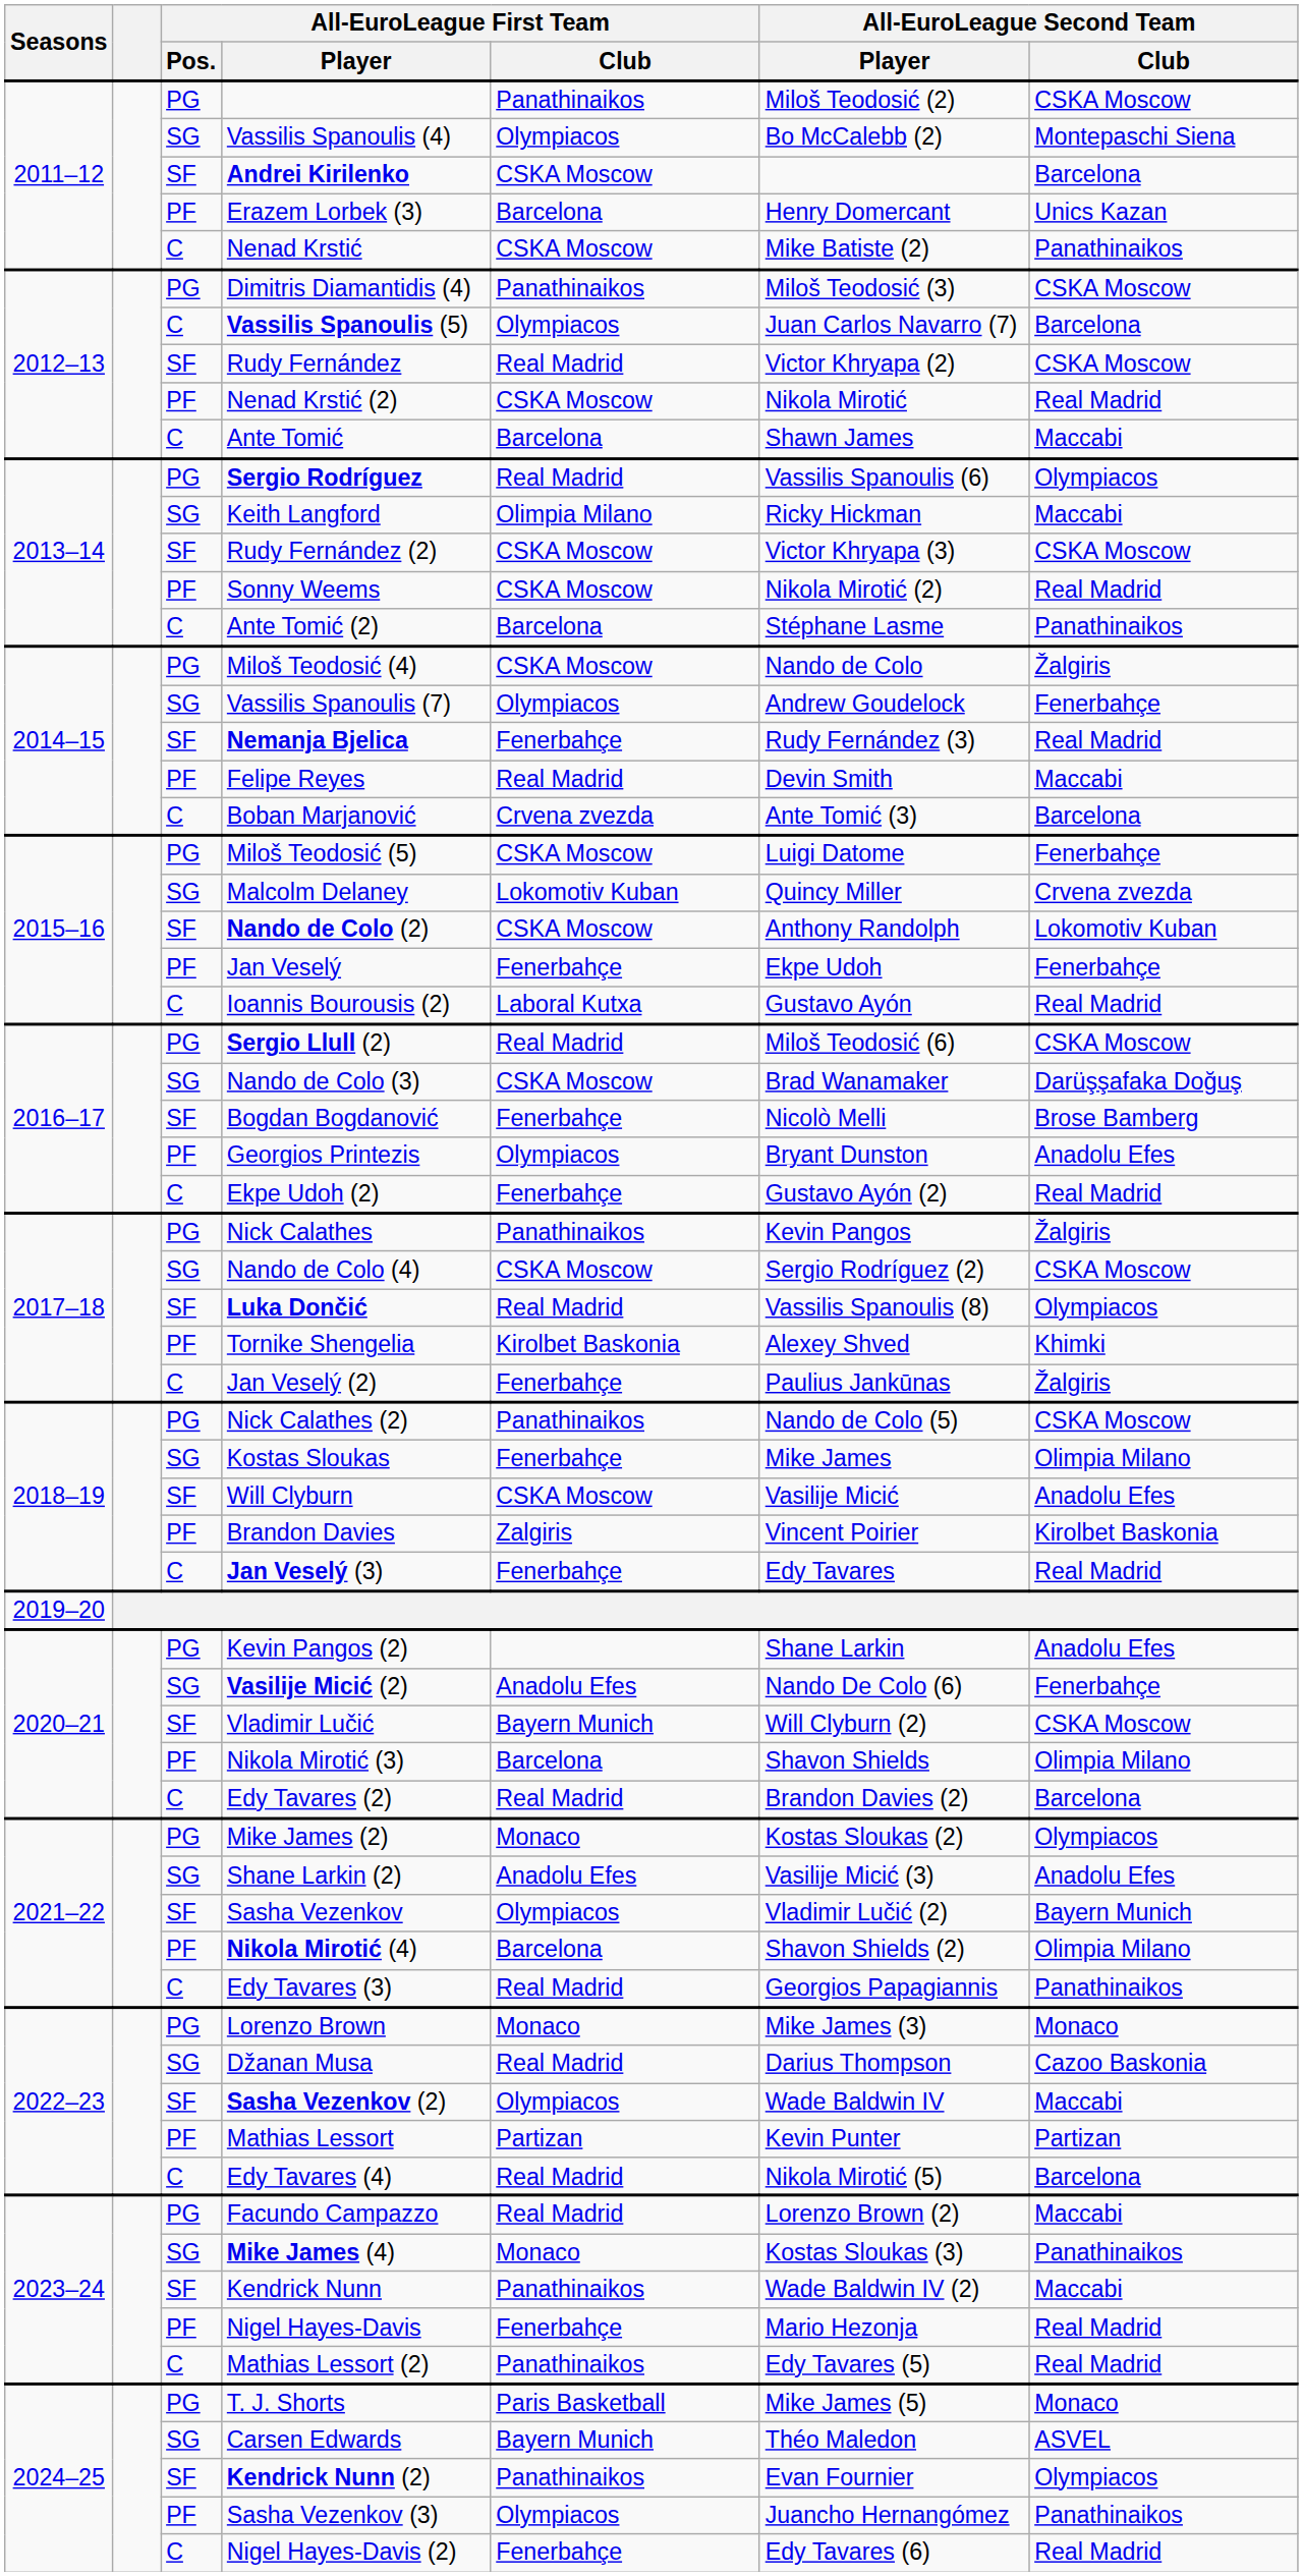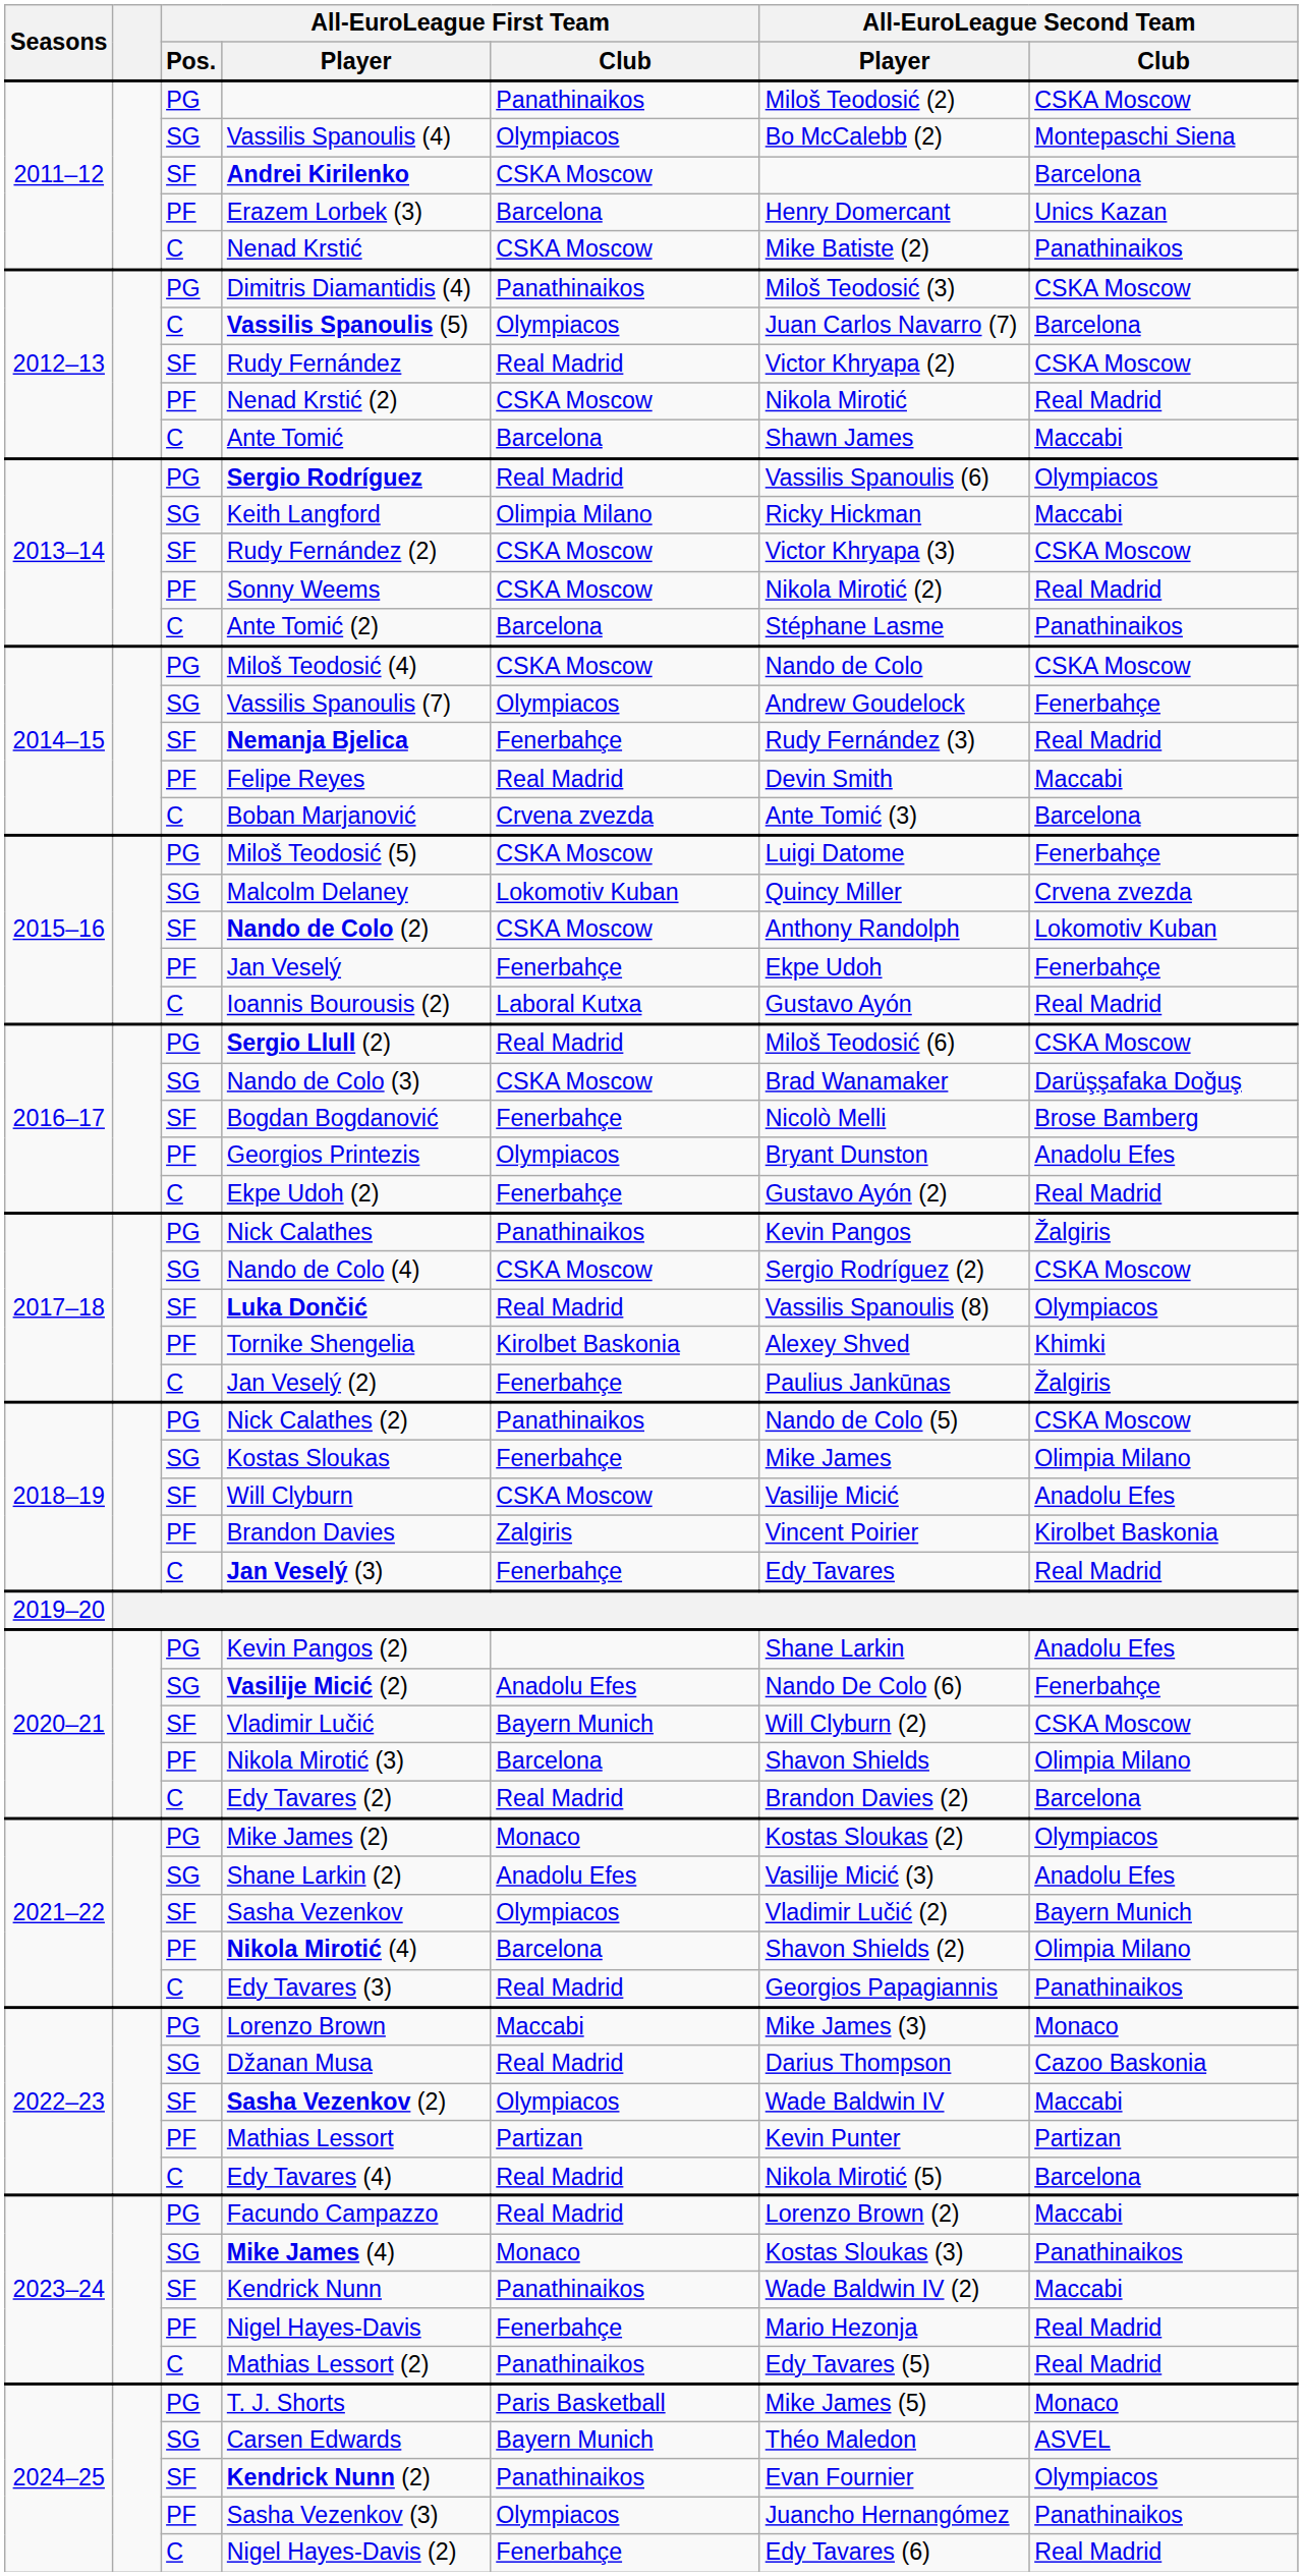Miloš Teodosić (4) | All-EuroLeague Second Team / Club: Žalgiris -> CSKA Moscow
Lorenzo Brown | All-EuroLeague First Team / Club: Monaco -> Maccabi
